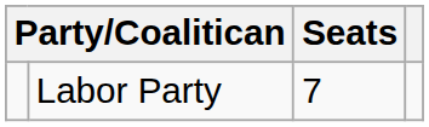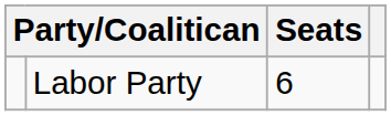Labor Party | Seats: 7 -> 6
